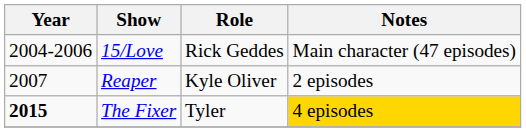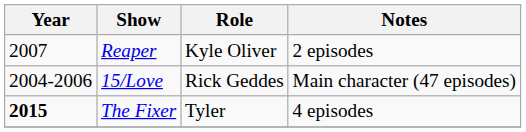rows swapped: 15/Love <-> Reaper
The Fixer | Notes: gold background -> no background
